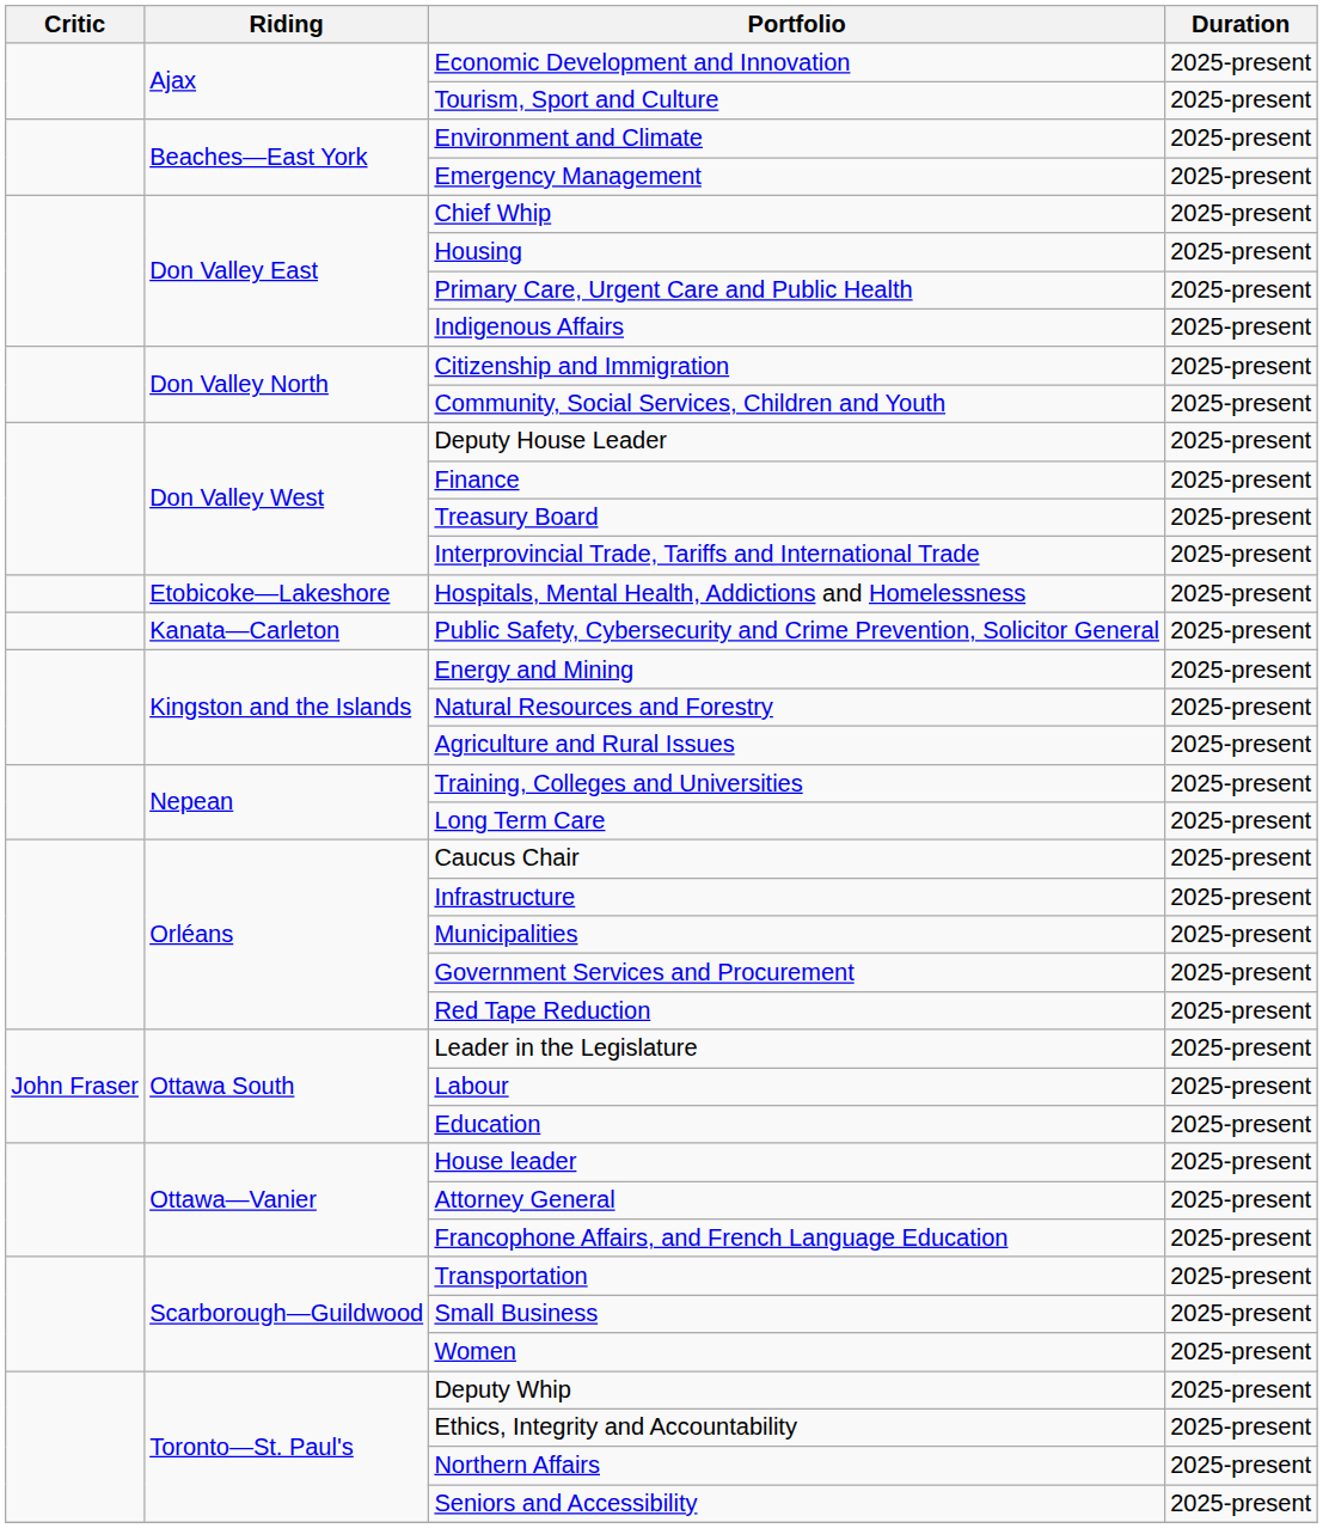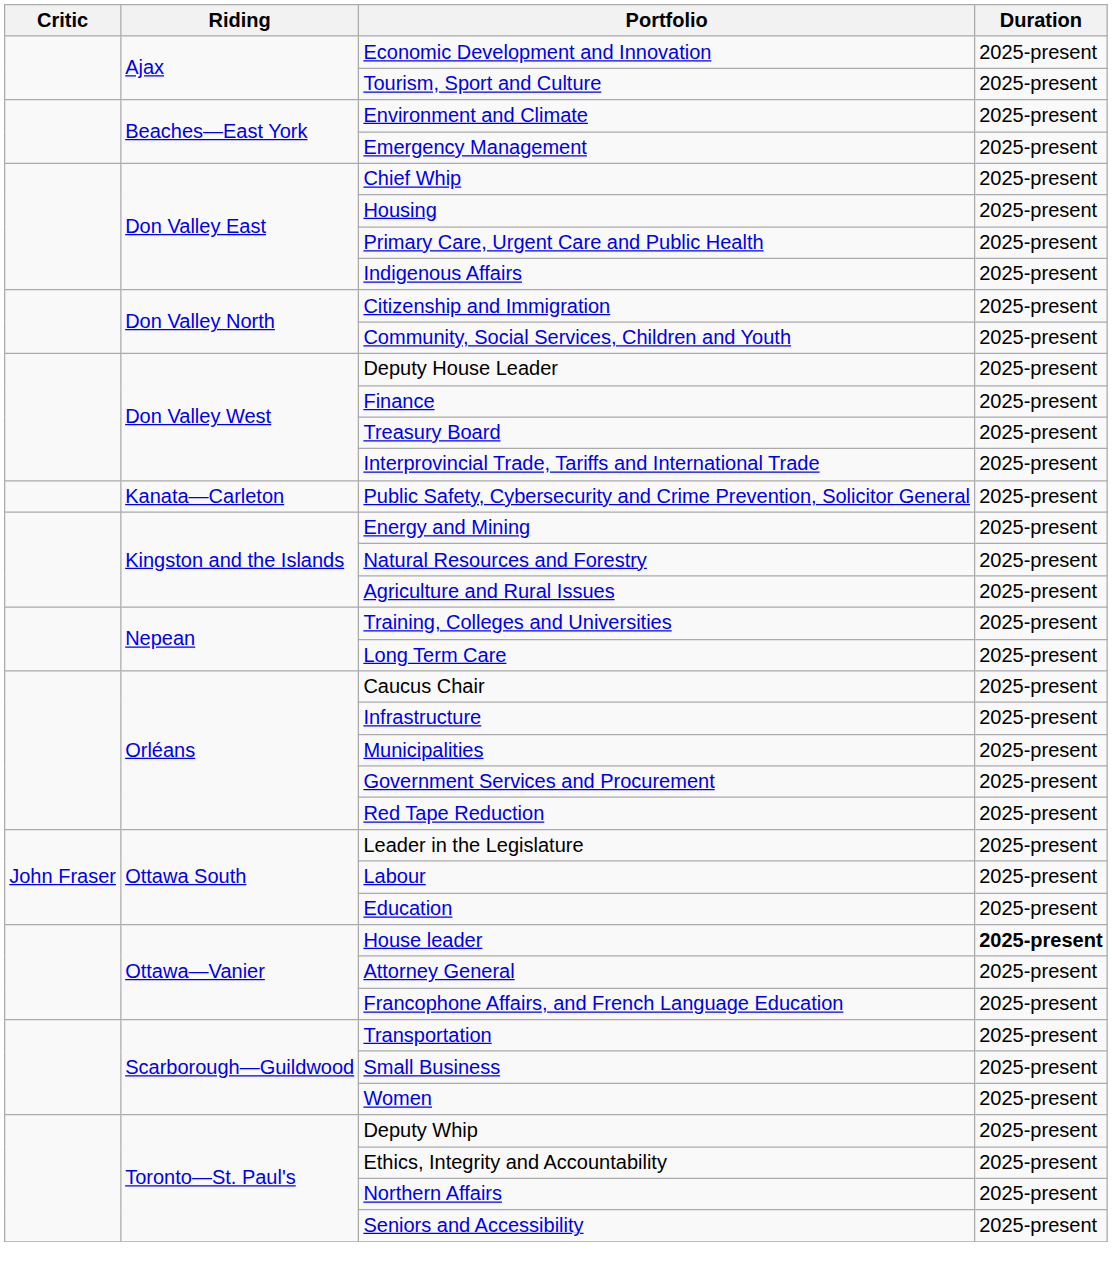- row: Etobicoke—Lakeshore | Hospitals, Mental Health, Addictions and Homelessness | 2025-present
House leader | Duration: normal -> bold
